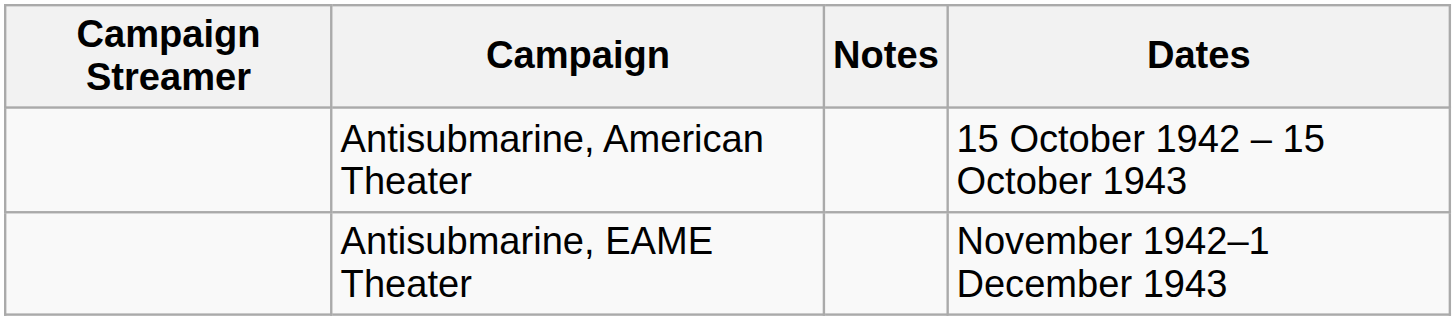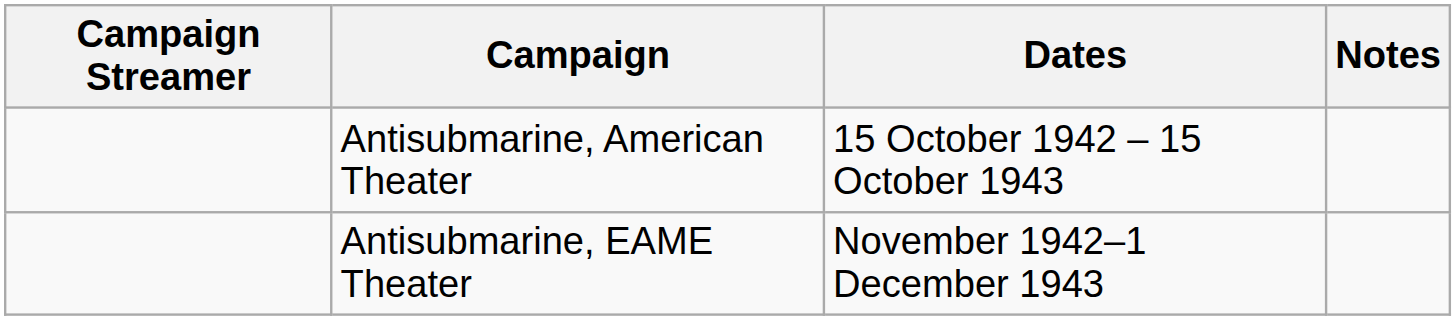columns swapped: Dates <-> Notes
